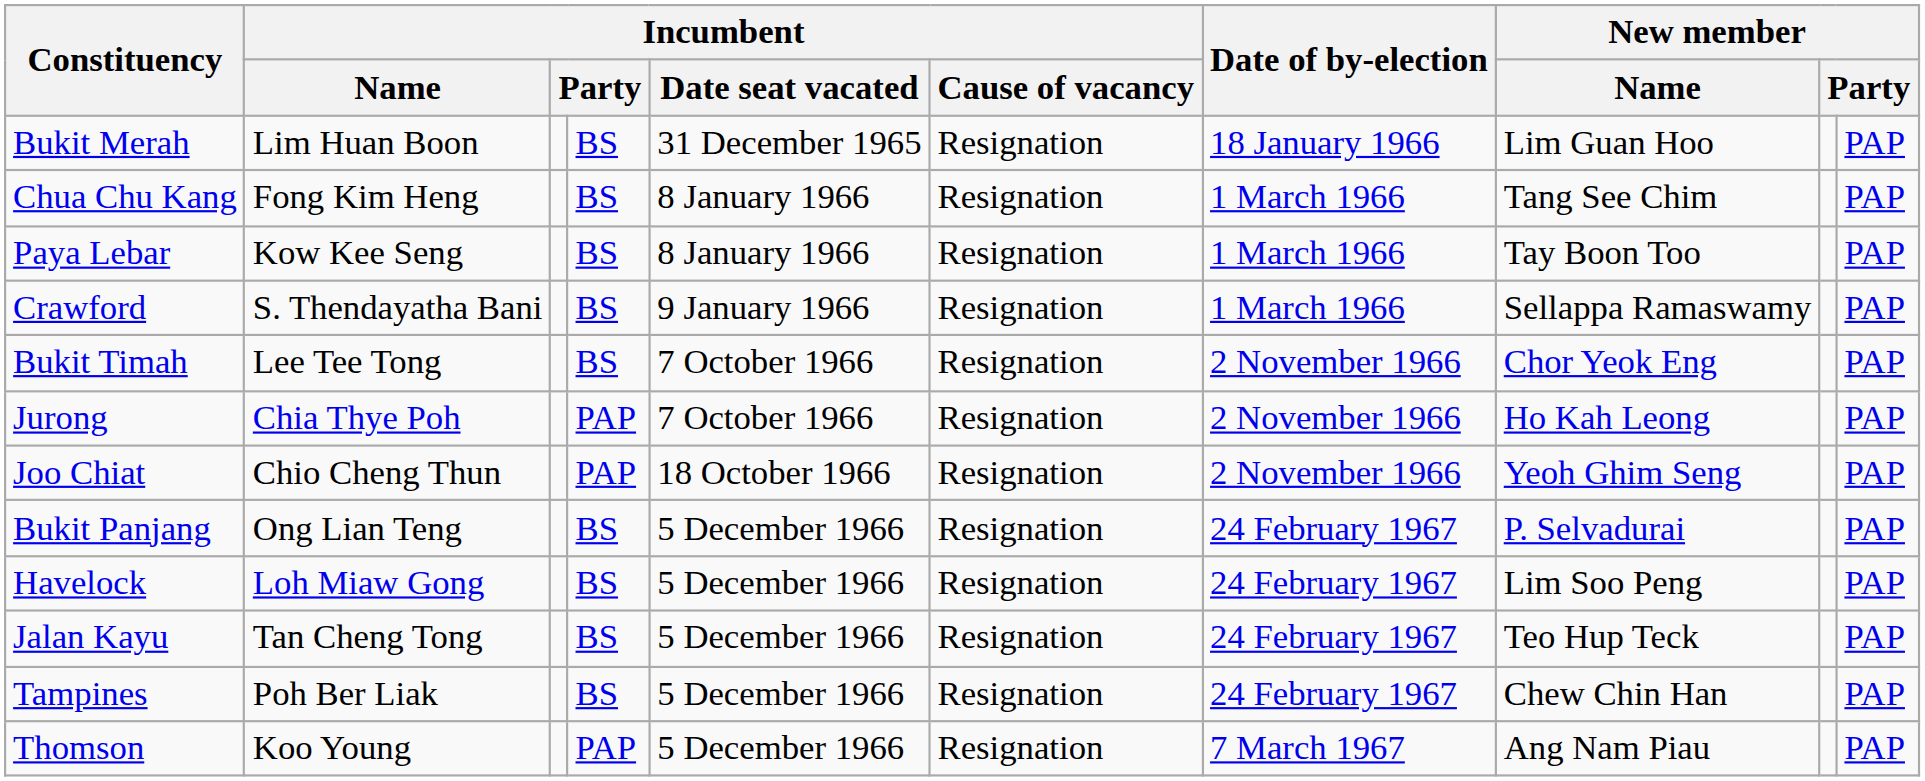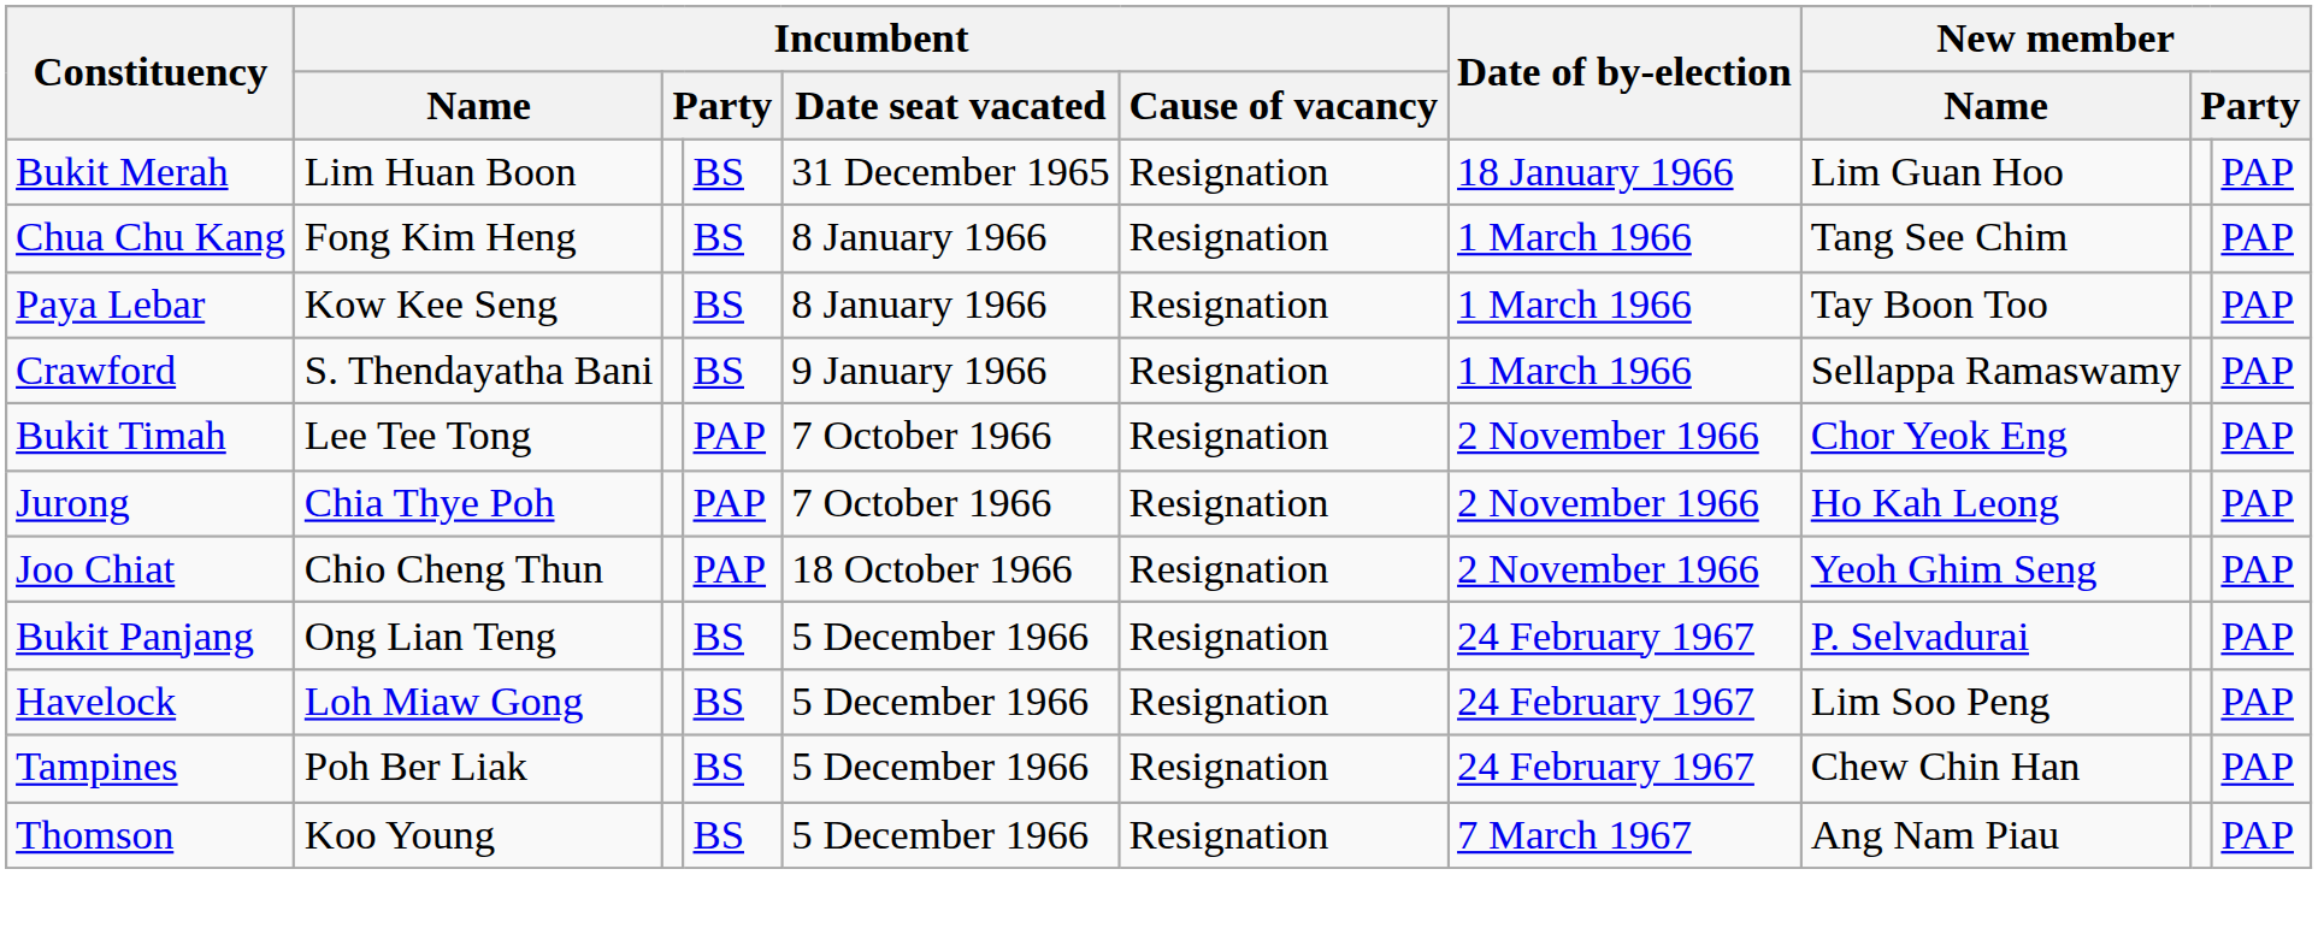Bukit Timah | column 4: BS -> PAP
- row: Jalan Kayu | Tan Cheng Tong | BS | 5 December 1966 | Resignation | 24 February 1967 | Teo Hup Teck | PAP
Thomson | column 4: PAP -> BS
